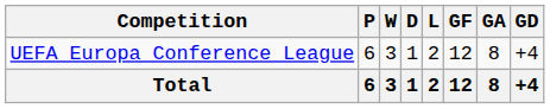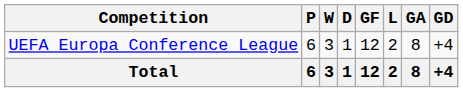columns swapped: L <-> GF
